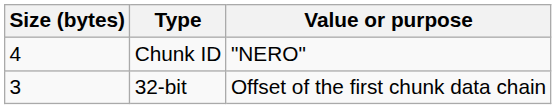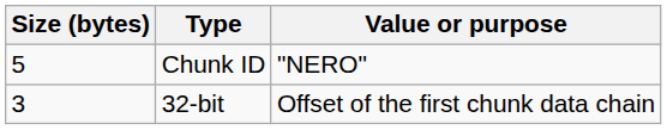Chunk ID | Size (bytes): 4 -> 5
